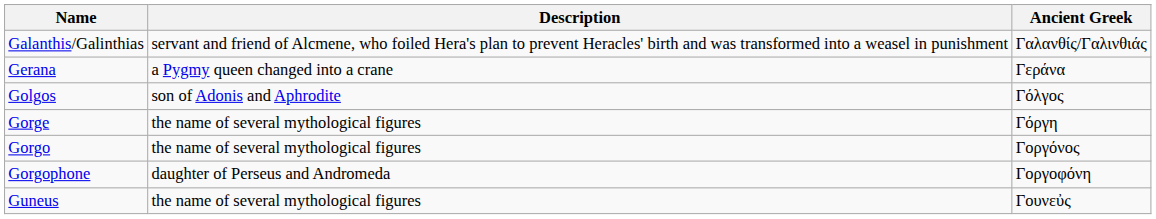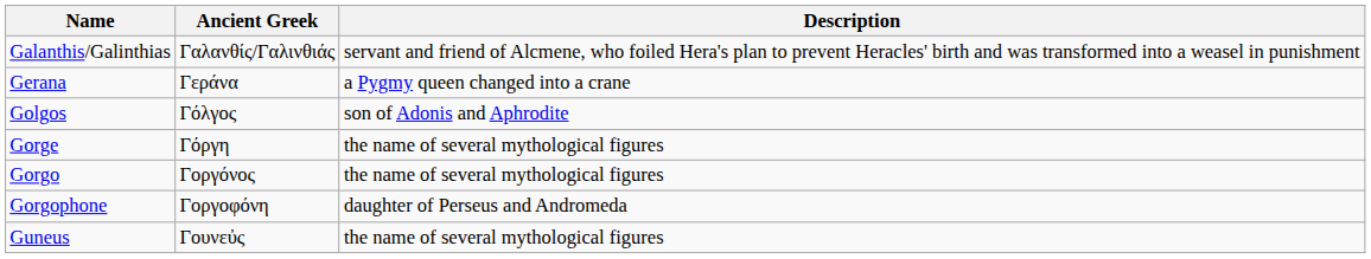columns swapped: Ancient Greek <-> Description
